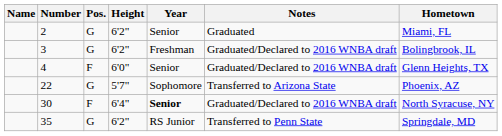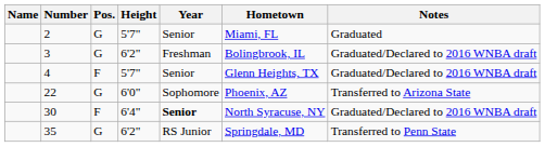columns swapped: Hometown <-> Notes
2 | Height: 6'2" -> 5'7"
4 | Height: 6'0" -> 5'7"
22 | Height: 5'7" -> 6'0"
